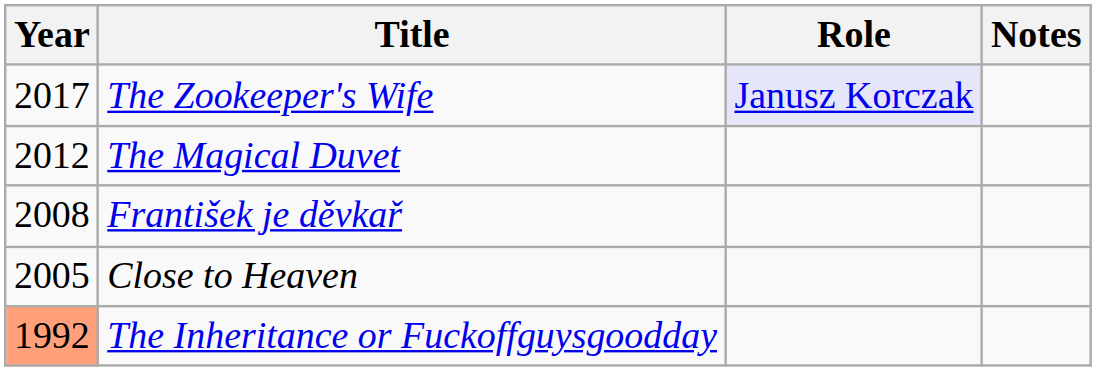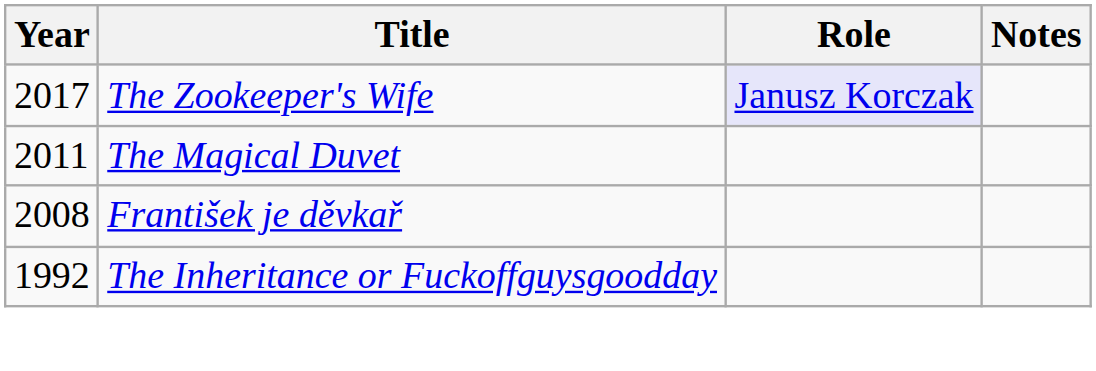The Magical Duvet | Year: 2012 -> 2011
- row: 2005 | Close to Heaven
The Inheritance or Fuckoffguysgoodday | Year: lightsalmon background -> no background
